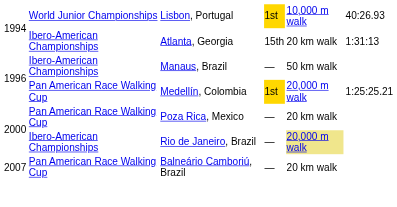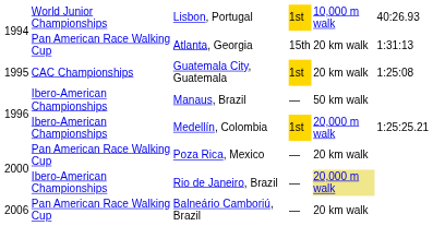Atlanta, Georgia | column 2: Ibero-American Championships -> Pan American Race Walking Cup
+ row: 1995 | CAC Championships | Guatemala City, Guatemala | 1st | 20 km walk | 1:25:08
Medellín, Colombia | column 2: Pan American Race Walking Cup -> Ibero-American Championships
Balneário Camboriú, Brazil | column 1: 2007 -> 2006
